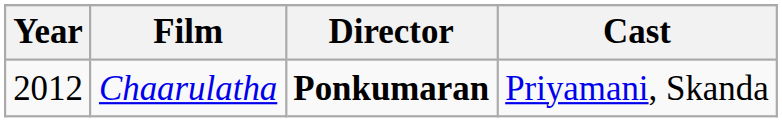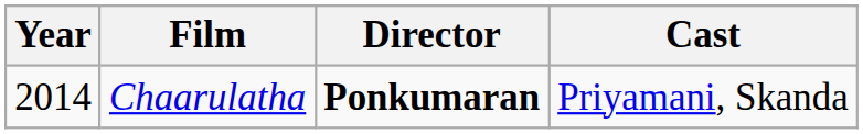Chaarulatha | Year: 2012 -> 2014
